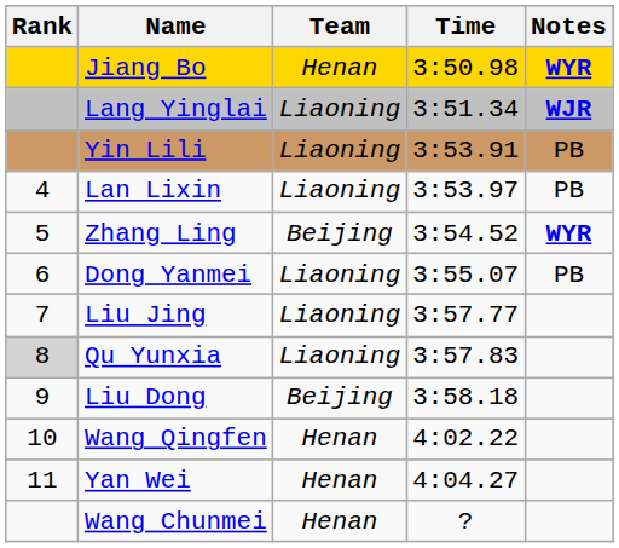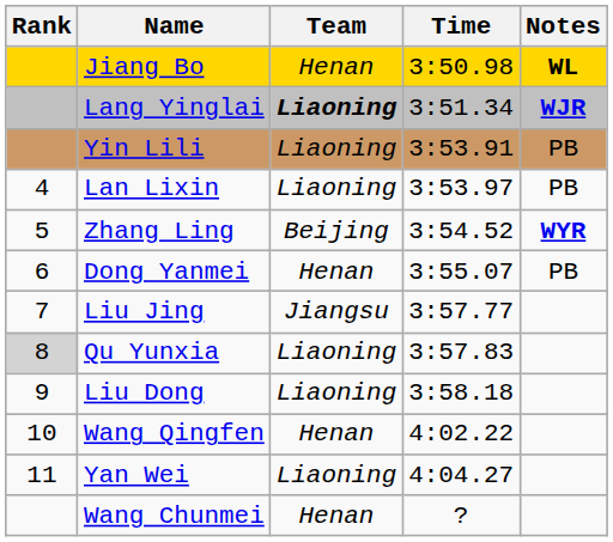Jiang Bo | Notes: WYR -> WL
Lang Yinglai | Team: normal -> bold
Dong Yanmei | Team: Liaoning -> Henan
Liu Jing | Team: Liaoning -> Jiangsu
Liu Dong | Team: Beijing -> Liaoning
Yan Wei | Team: Henan -> Liaoning
